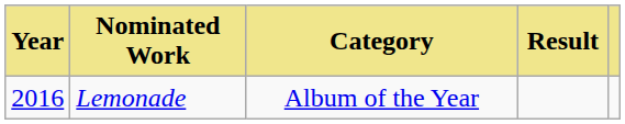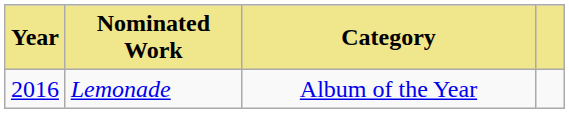- column: Result
